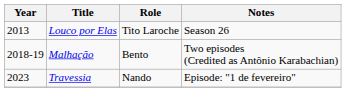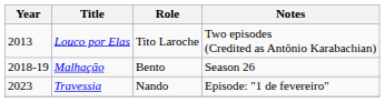Louco por Elas | Notes: Season 26 -> Two episodes (Credited as Antônio Karabachian)
Malhação | Notes: Two episodes (Credited as Antônio Karabachian) -> Season 26
